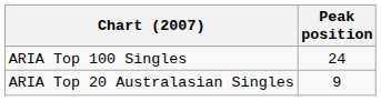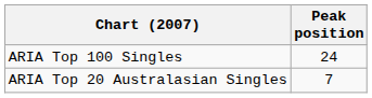ARIA Top 20 Australasian Singles | Peak position: 9 -> 7
